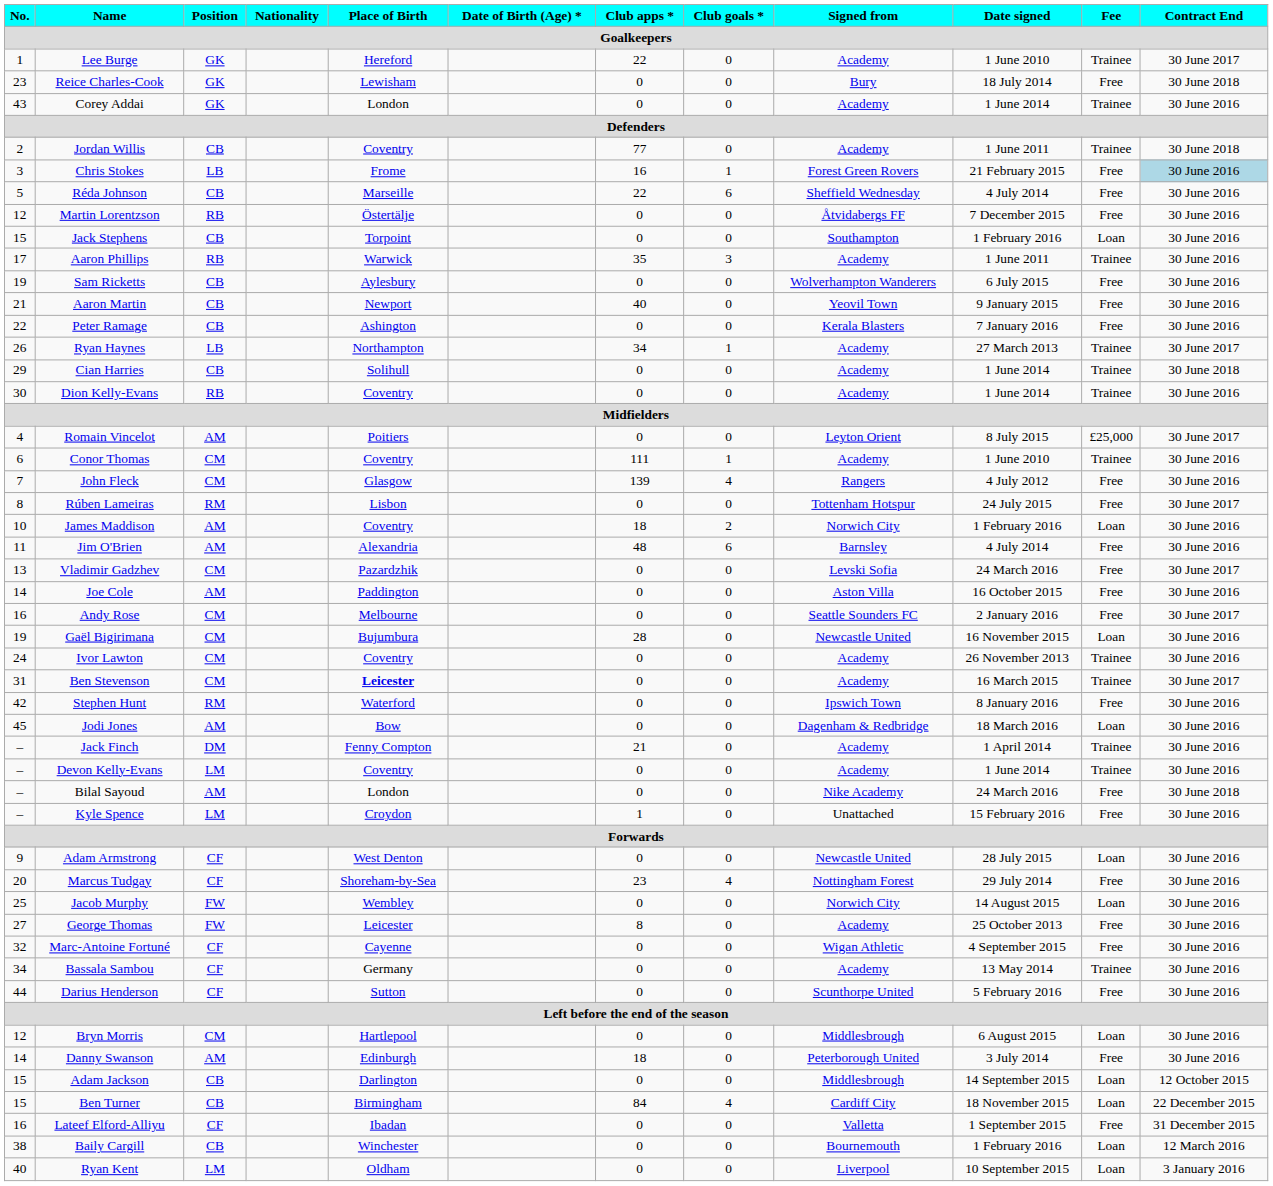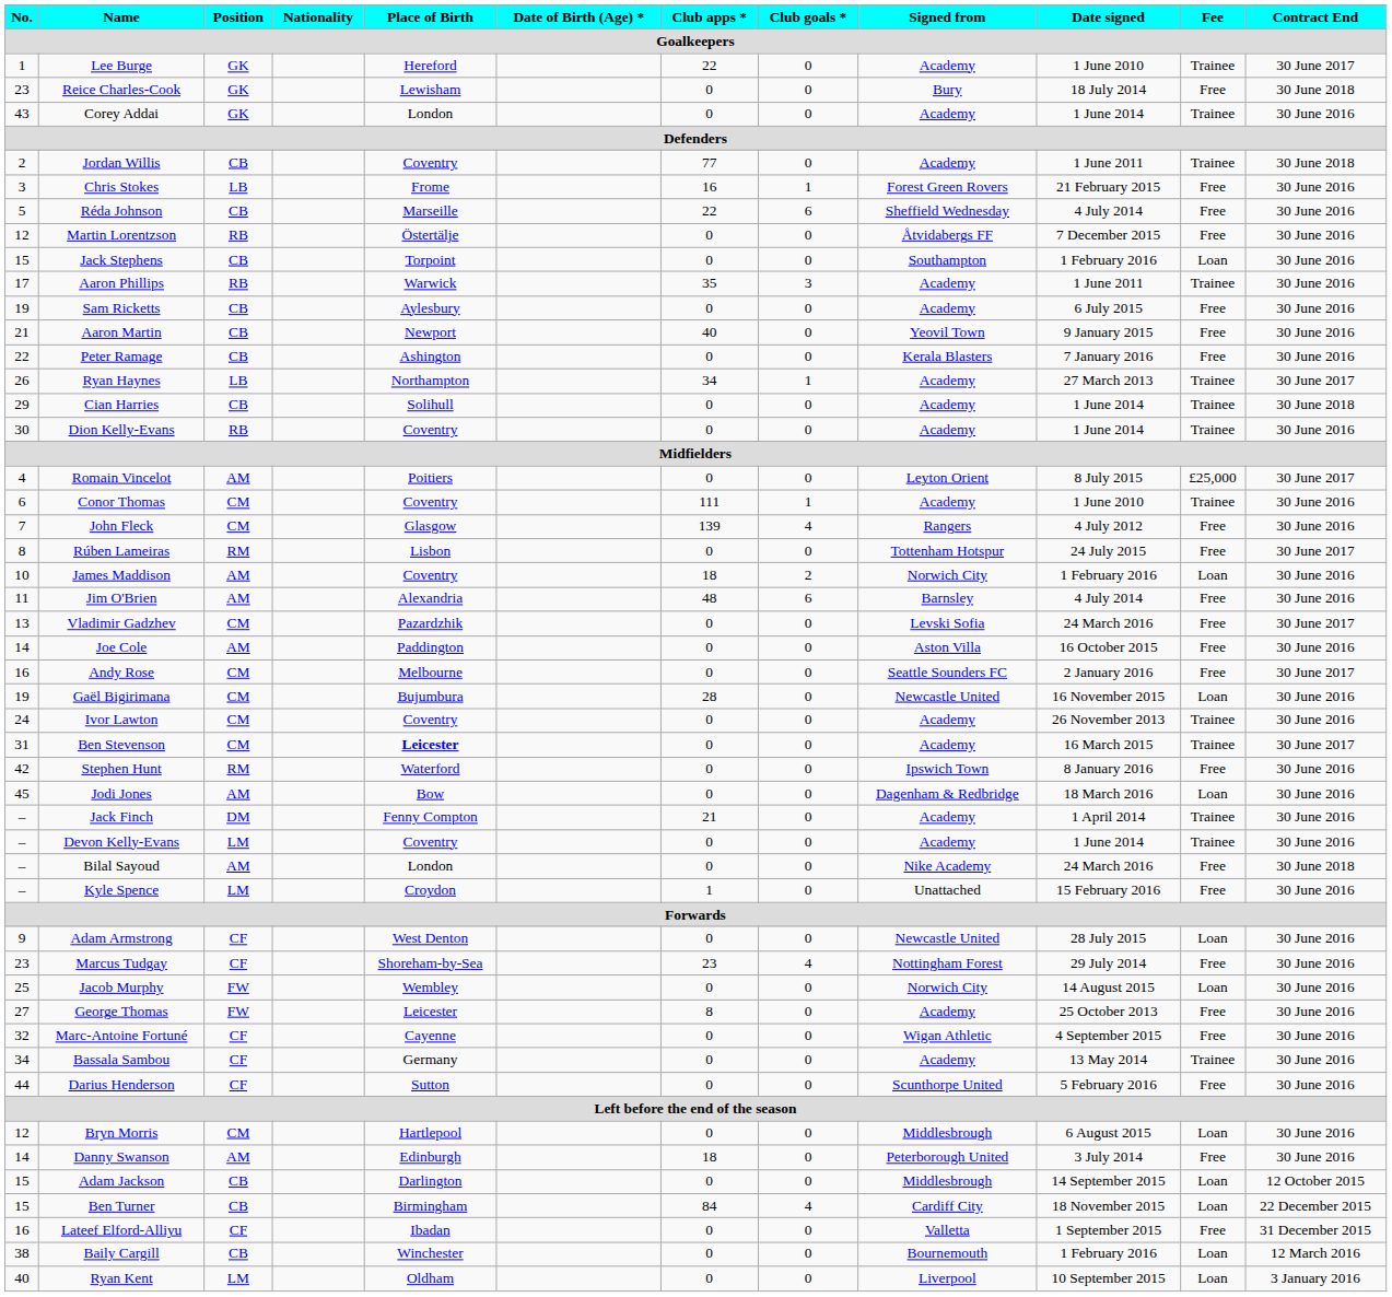Chris Stokes | Contract End: lightblue background -> no background
Sam Ricketts | Signed from: Wolverhampton Wanderers -> Academy
Marcus Tudgay | No.: 20 -> 23
